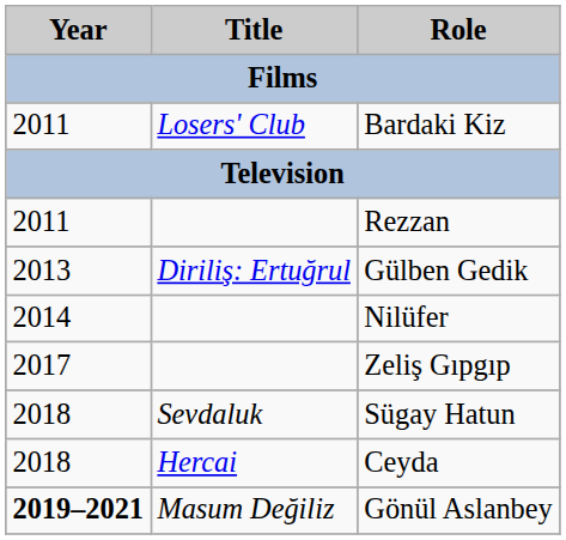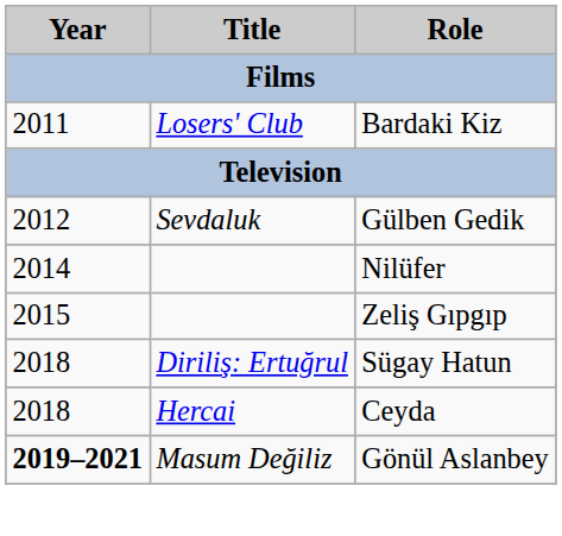- row: 2011 | Rezzan
Gülben Gedik | Year: 2013 -> 2012
Gülben Gedik | Title: Diriliş: Ertuğrul -> Sevdaluk
Zeliş Gıpgıp | Year: 2017 -> 2015
Sügay Hatun | Title: Sevdaluk -> Diriliş: Ertuğrul
